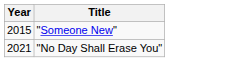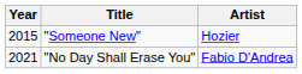+ column: Artist | Hozier | Fabio D'Andrea
